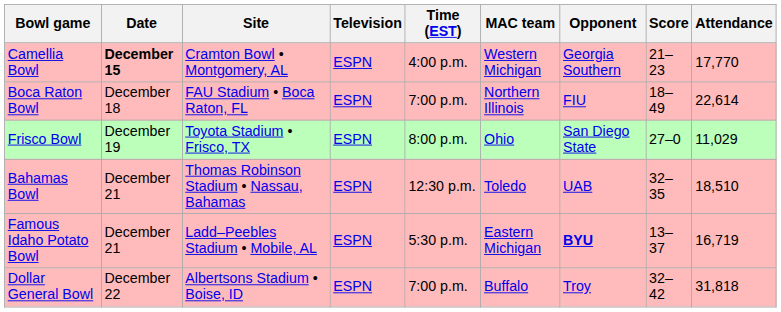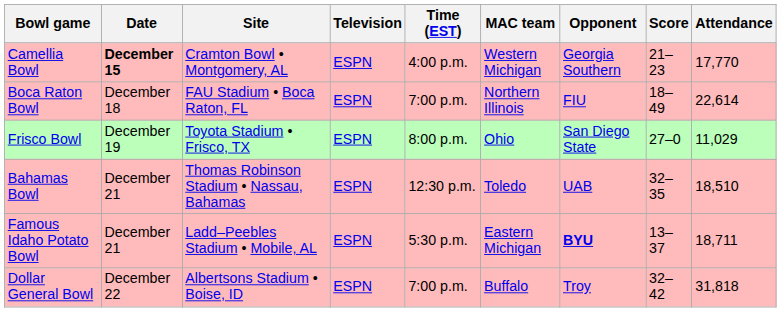Famous Idaho Potato Bowl | Attendance: 16,719 -> 18,711
